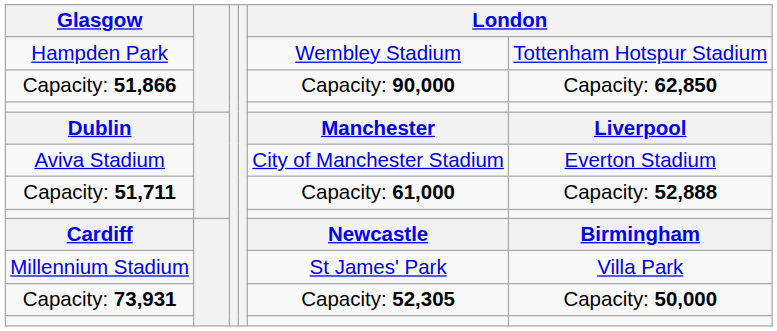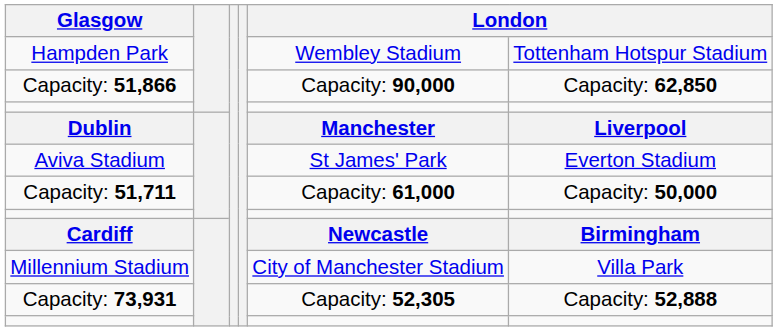Aviva Stadium | column 5: City of Manchester Stadium -> St James' Park
Capacity: 51,711 | column 6: Capacity: 52,888 -> Capacity: 50,000
Millennium Stadium | column 5: St James' Park -> City of Manchester Stadium
Capacity: 73,931 | column 6: Capacity: 50,000 -> Capacity: 52,888
